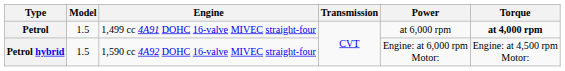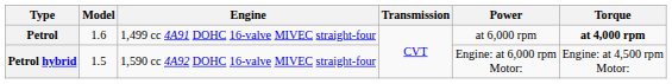Petrol | Model: 1.5 -> 1.6
